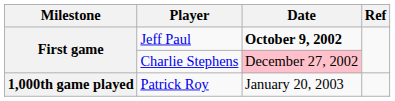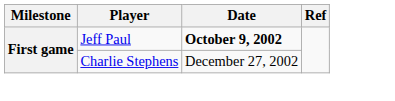Charlie Stephens | Date: pink background -> no background
- row: 1,000th game played | Patrick Roy | January 20, 2003
